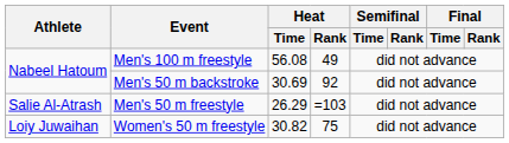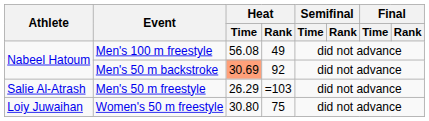Men's 50 m backstroke | Heat / Time: no background -> lightsalmon background
Women's 50 m freestyle | Heat / Time: 30.82 -> 30.80
